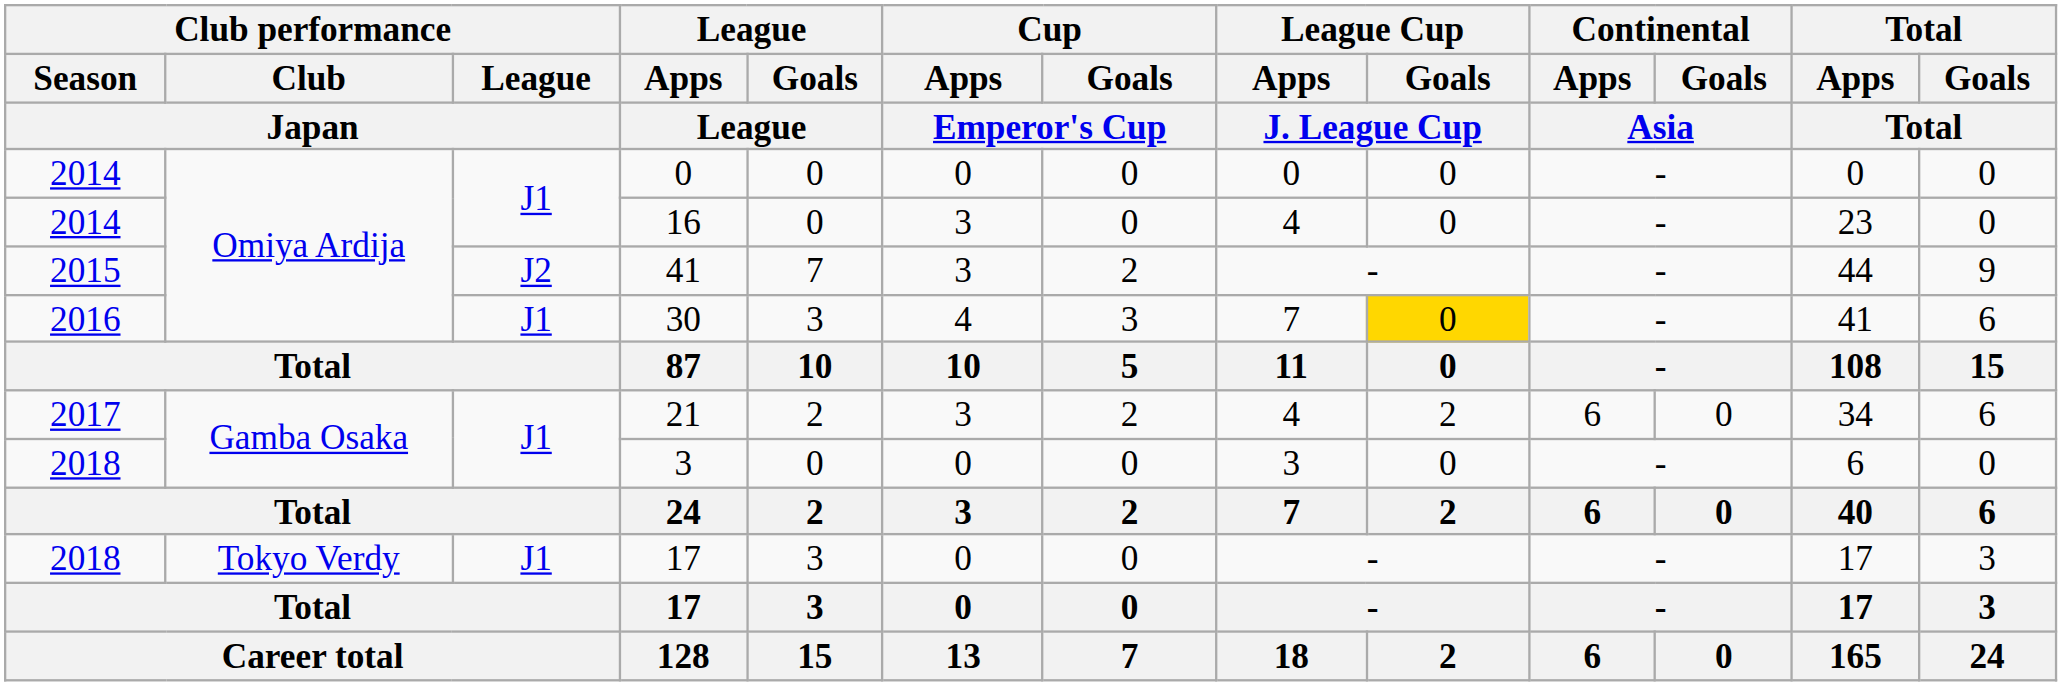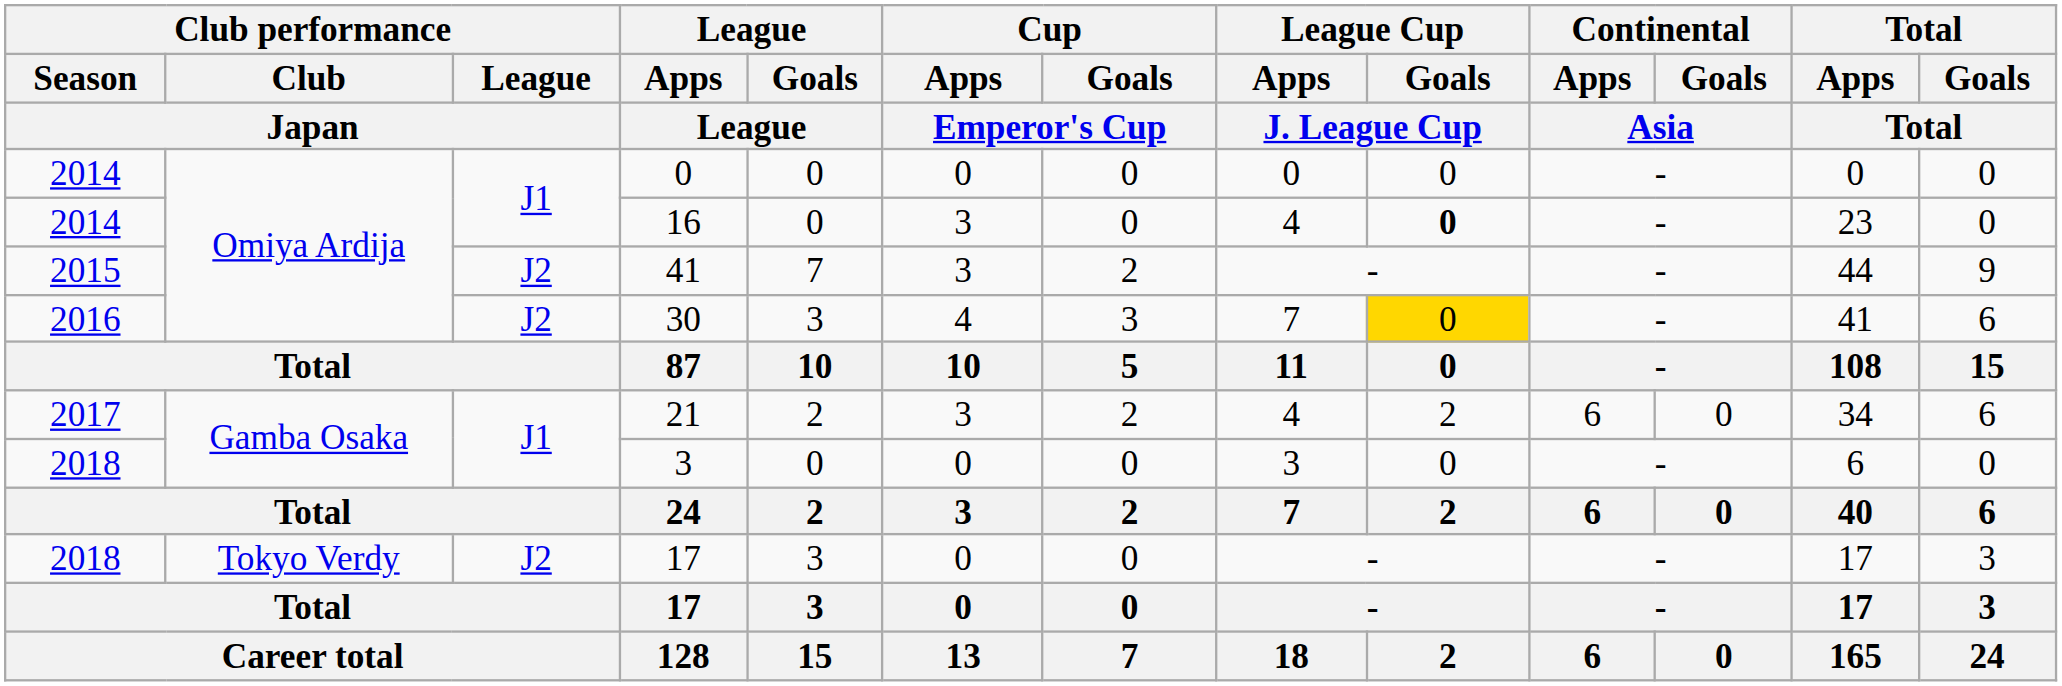16 | League Cup / Goals / J. League Cup: normal -> bold
30 | Club performance / League / Japan: J1 -> J2
2018 / 17 | Club performance / League / Japan: J1 -> J2
